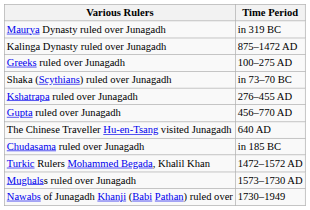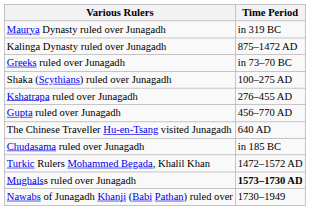Greeks ruled over Junagadh | Time Period: 100–275 AD -> in 73–70 BC
Shaka (Scythians) ruled over Junagadh | Time Period: in 73–70 BC -> 100–275 AD
Mughalss ruled over Junagadh | Time Period: normal -> bold
